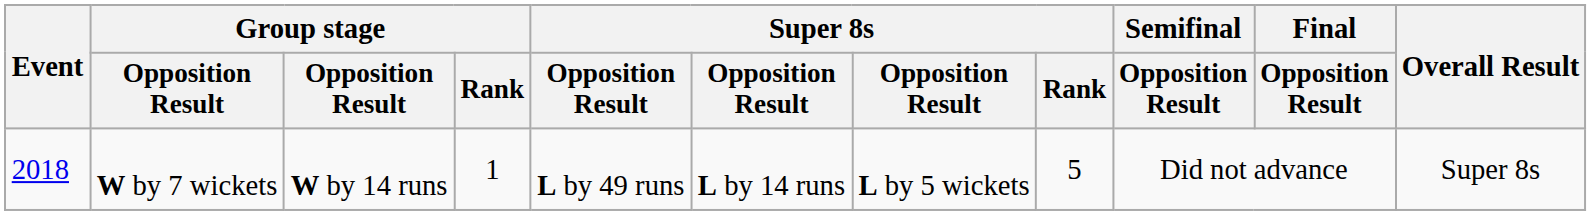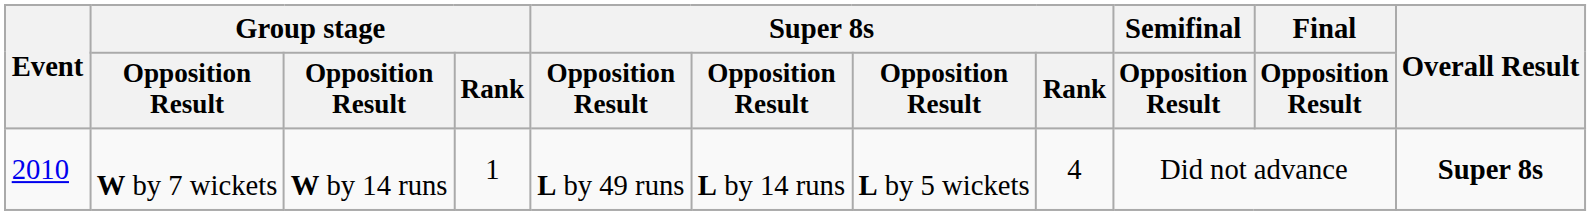W by 7 wickets | Event: 2018 -> 2010
W by 7 wickets | Super 8s / Rank: 5 -> 4
W by 7 wickets | Overall Result: normal -> bold
